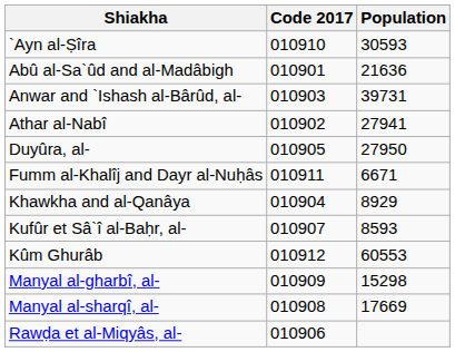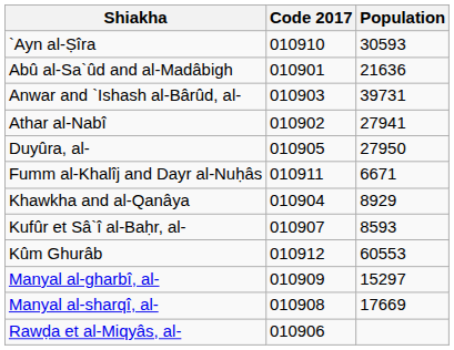Manyal al-gharbî, al- | Population: 15298 -> 15297
